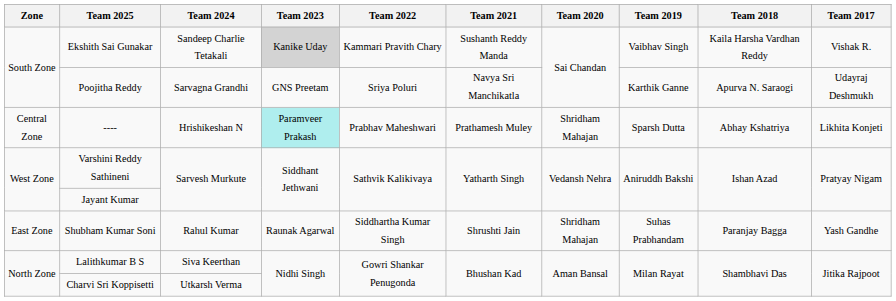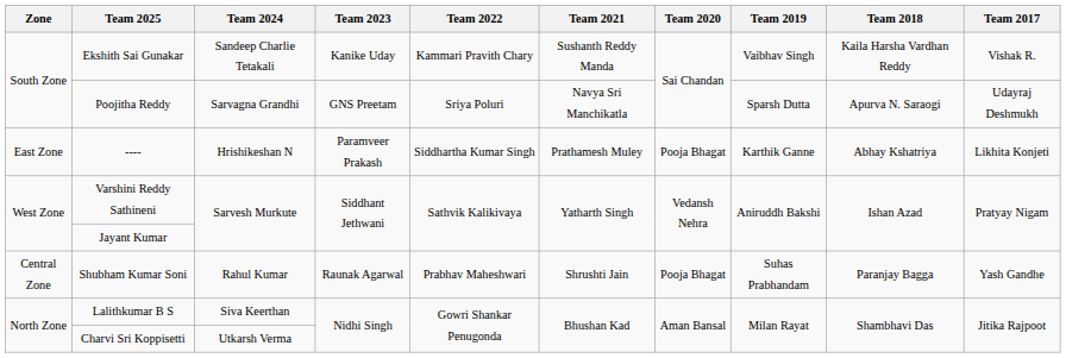Ekshith Sai Gunakar | Team 2023: lightgrey background -> no background
Poojitha Reddy | Team 2019: Karthik Ganne -> Sparsh Dutta
---- | Zone: Central Zone -> East Zone
---- | Team 2023: paleturquoise background -> no background
---- | Team 2022: Prabhav Maheshwari -> Siddhartha Kumar Singh
---- | Team 2020: Shridham Mahajan -> Pooja Bhagat
---- | Team 2019: Sparsh Dutta -> Karthik Ganne
Shubham Kumar Soni | Zone: East Zone -> Central Zone
Shubham Kumar Soni | Team 2022: Siddhartha Kumar Singh -> Prabhav Maheshwari
Shubham Kumar Soni | Team 2020: Shridham Mahajan -> Pooja Bhagat
